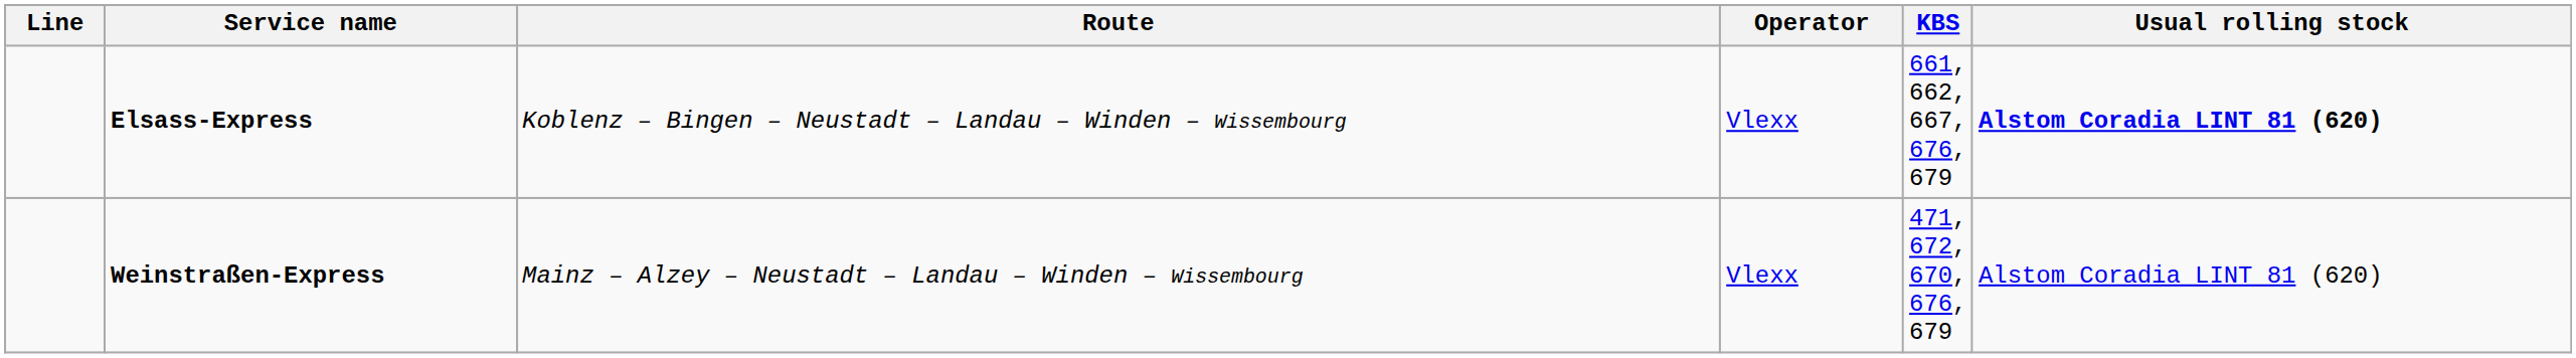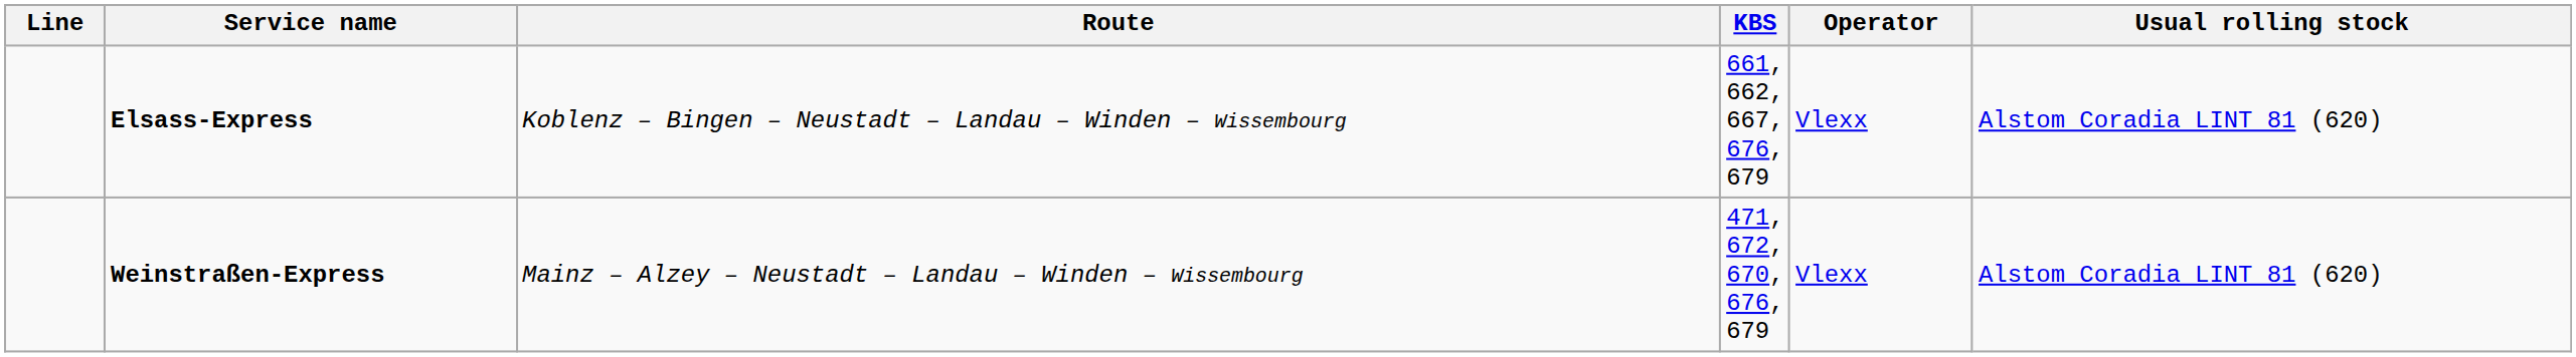columns swapped: KBS <-> Operator
Elsass-Express | Usual rolling stock: bold -> normal
